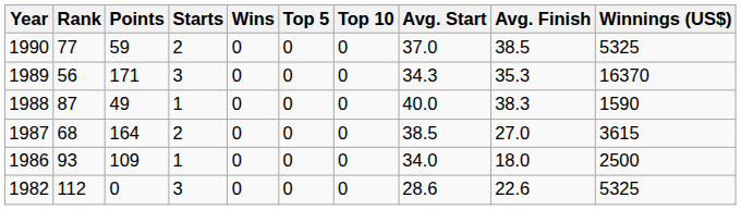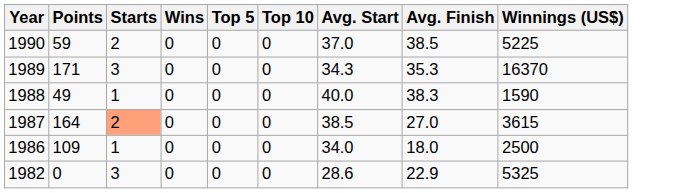- column: Rank | 77 | 56 | 87 | 68 | 93 | 112
1990 | Winnings (US$): 5325 -> 5225
1987 | Starts: no background -> lightsalmon background
1982 | Avg. Finish: 22.6 -> 22.9
